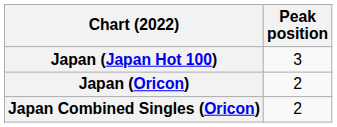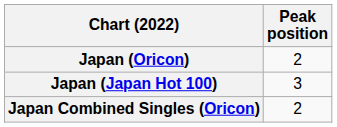rows swapped: Japan (Japan Hot 100) <-> Japan (Oricon)
